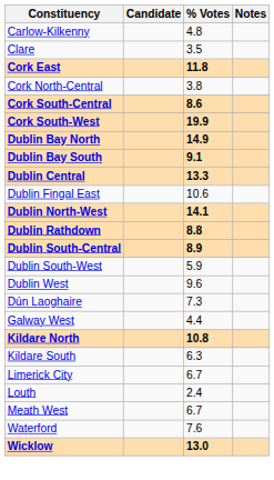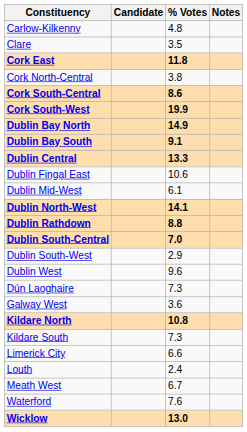+ row: Dublin Mid-West | 6.1
Dublin South-Central | % Votes: 8.9 -> 7.0
Dublin South-West | % Votes: 5.9 -> 2.9
Galway West | % Votes: 4.4 -> 3.6
Kildare South | % Votes: 6.3 -> 7.3
Limerick City | % Votes: 6.7 -> 6.6
